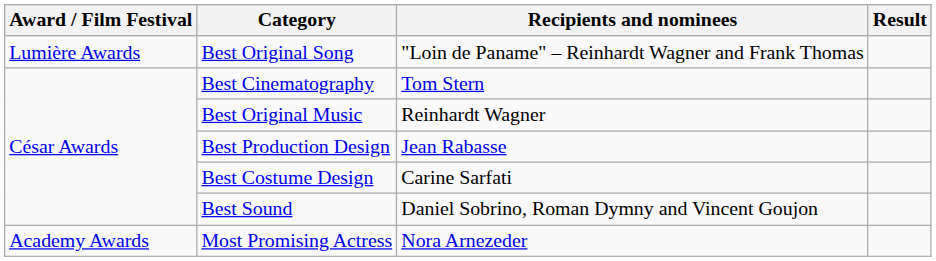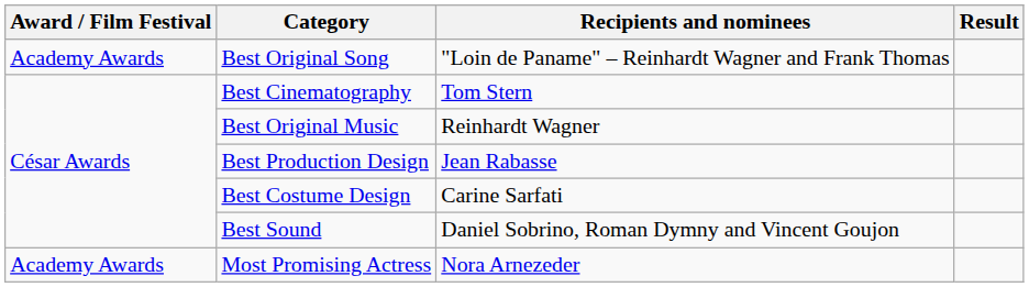Best Original Song | Award / Film Festival: Lumière Awards -> Academy Awards
